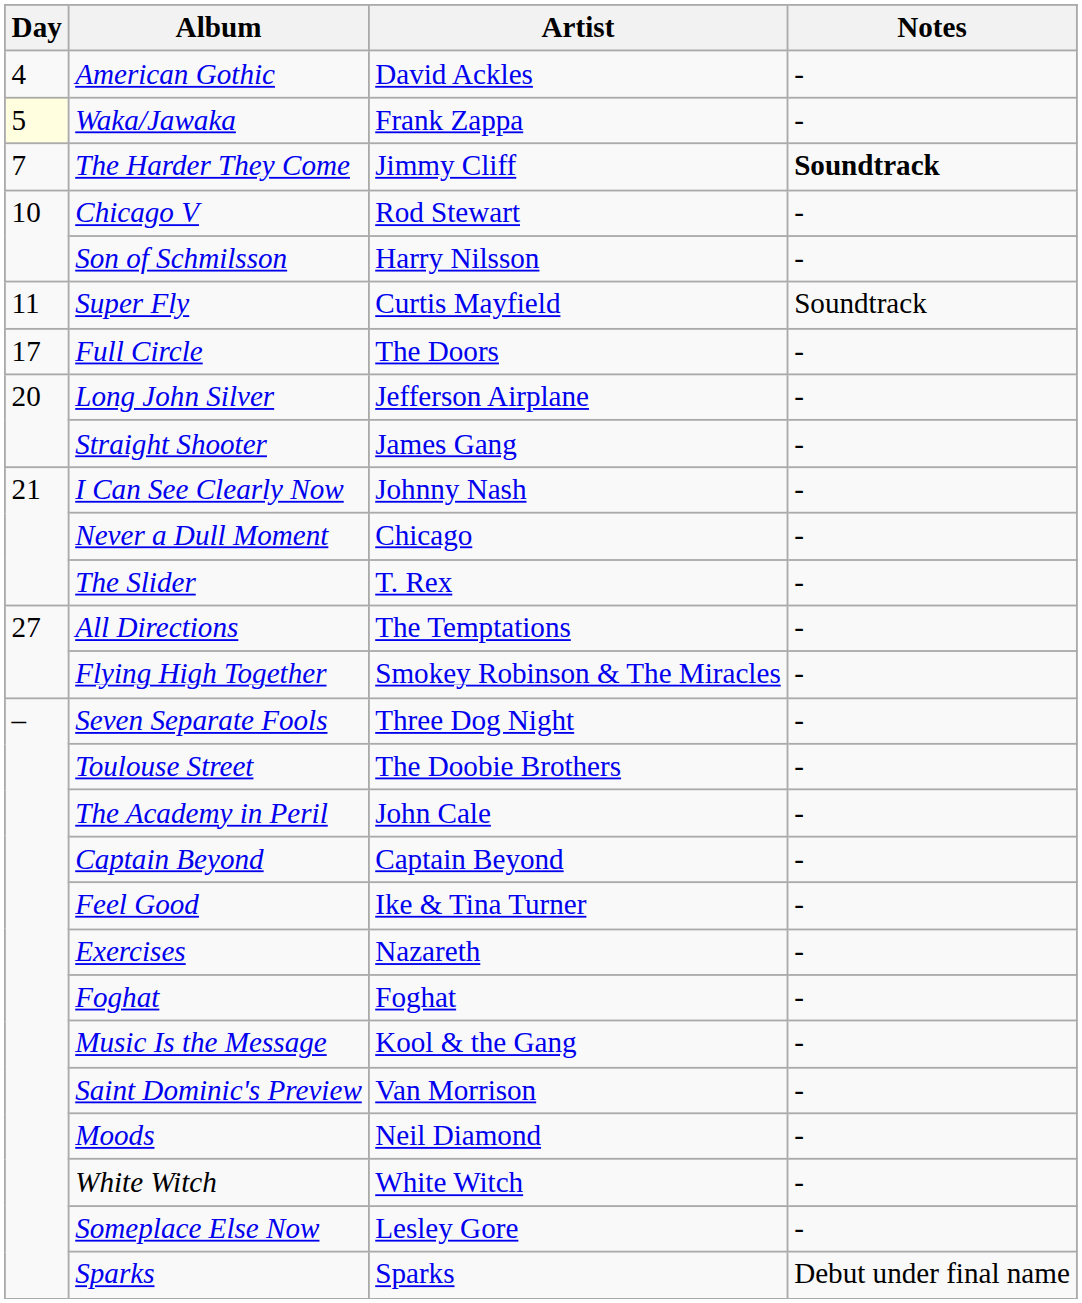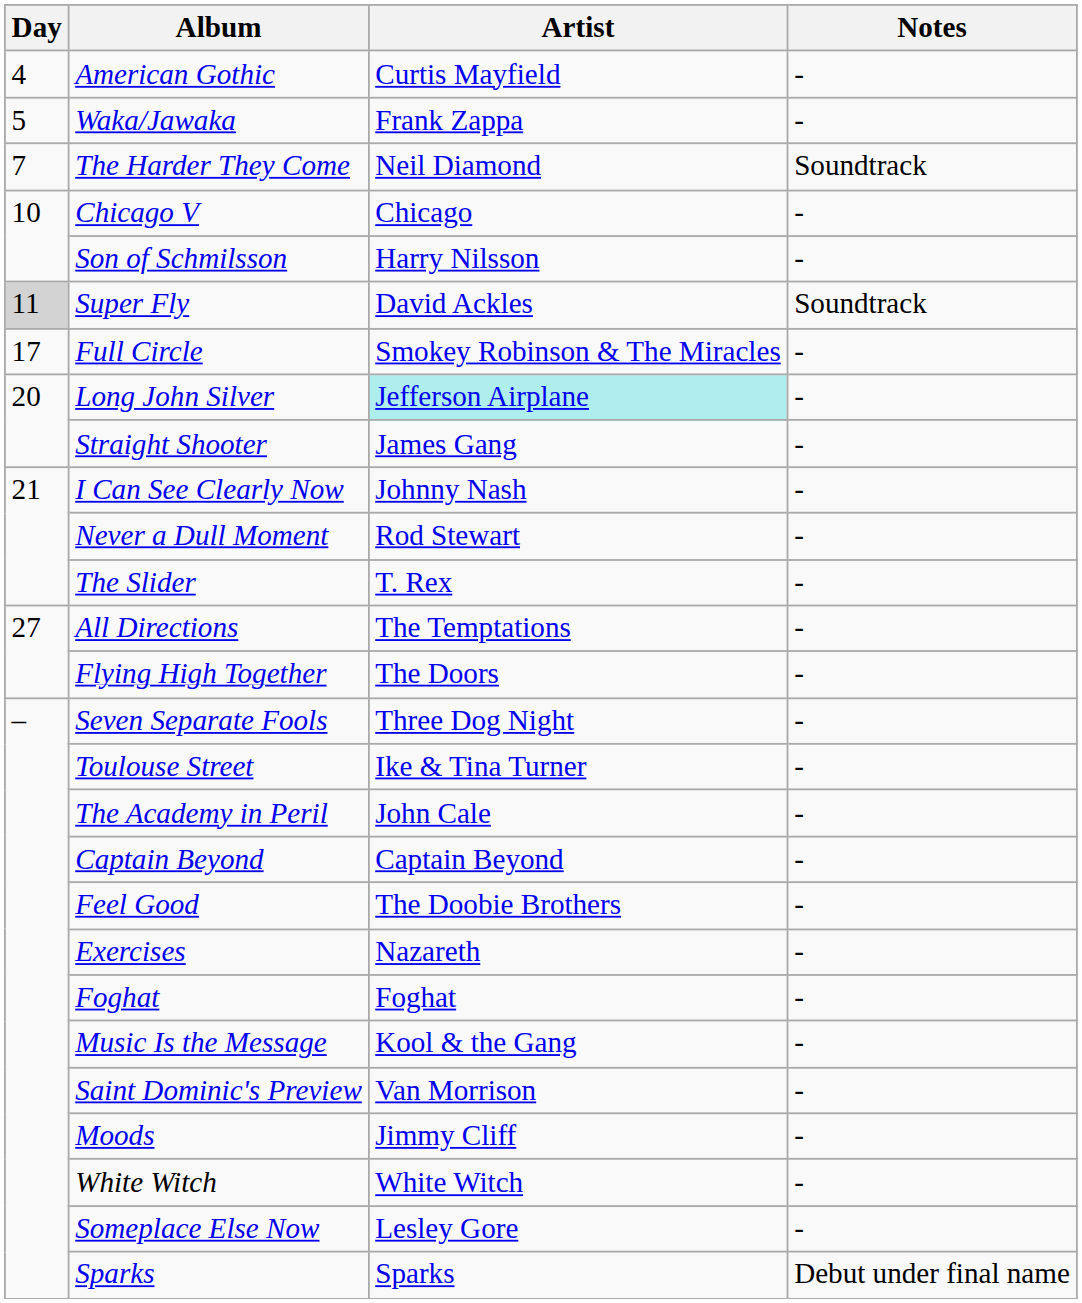American Gothic | Artist: David Ackles -> Curtis Mayfield
Waka/Jawaka | Day: lightyellow background -> no background
The Harder They Come | Artist: Jimmy Cliff -> Neil Diamond
The Harder They Come | Notes: bold -> normal
Chicago V | Artist: Rod Stewart -> Chicago
Super Fly | Day: no background -> lightgrey background
Super Fly | Artist: Curtis Mayfield -> David Ackles
Full Circle | Artist: The Doors -> Smokey Robinson & The Miracles
Long John Silver | Artist: no background -> paleturquoise background
Never a Dull Moment | Artist: Chicago -> Rod Stewart
Flying High Together | Artist: Smokey Robinson & The Miracles -> The Doors
Toulouse Street | Artist: The Doobie Brothers -> Ike & Tina Turner
Feel Good | Artist: Ike & Tina Turner -> The Doobie Brothers
Moods | Artist: Neil Diamond -> Jimmy Cliff
